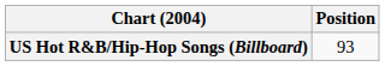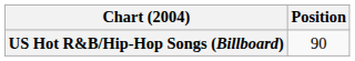US Hot R&B/Hip-Hop Songs (Billboard) | Position: 93 -> 90
